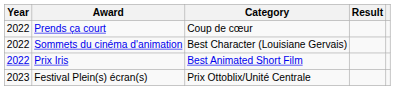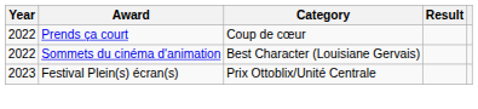- row: 2022 | Prix Iris | Best Animated Short Film
